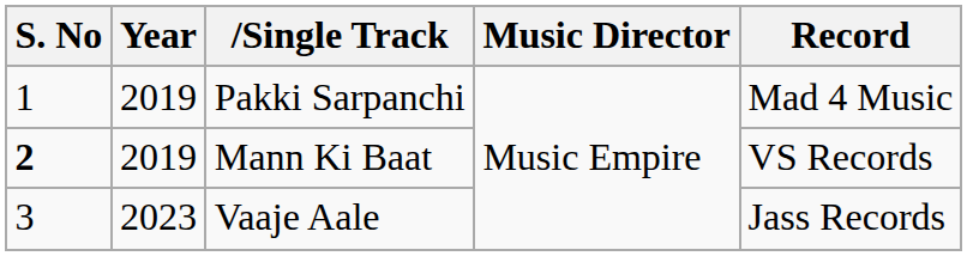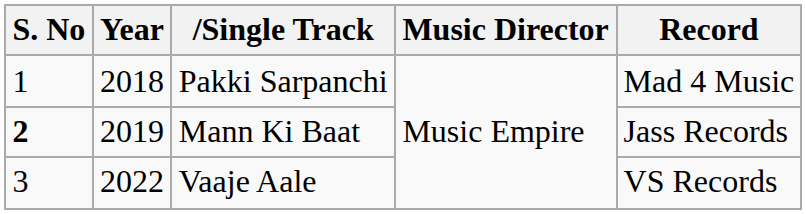Pakki Sarpanchi | Year: 2019 -> 2018
Mann Ki Baat | Record: VS Records -> Jass Records
Vaaje Aale | Year: 2023 -> 2022
Vaaje Aale | Record: Jass Records -> VS Records
